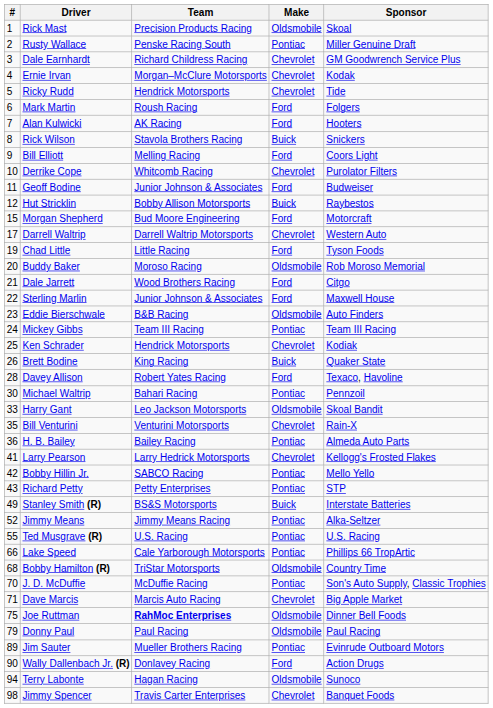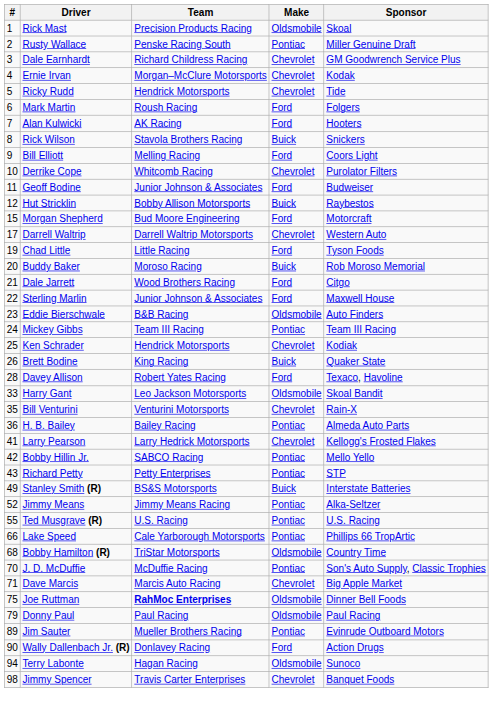Buddy Baker | Make: Oldsmobile -> Buick
- row: 30 | Michael Waltrip | Bahari Racing | Pontiac | Pennzoil
